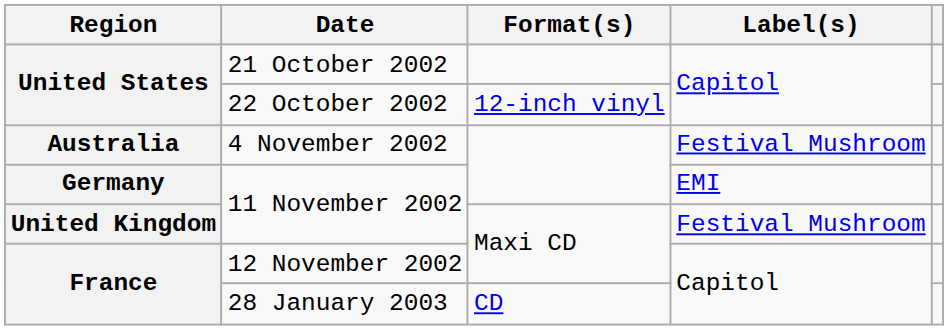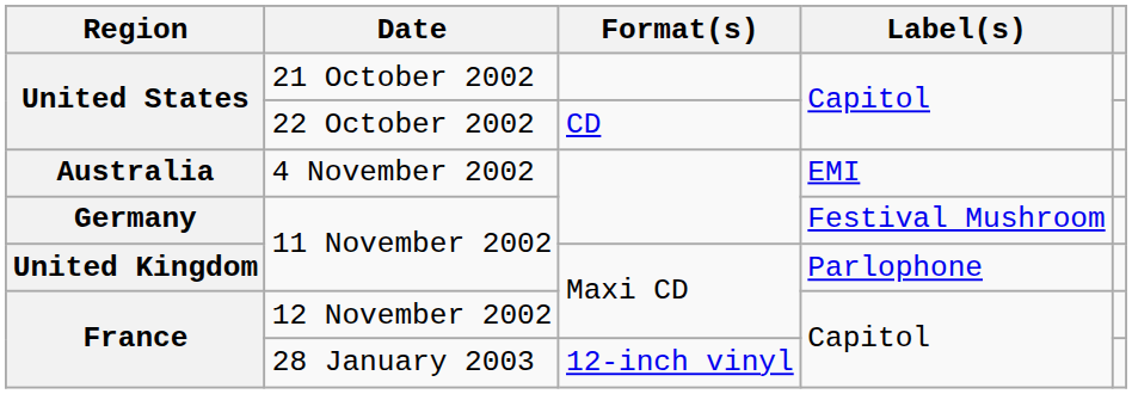22 October 2002 | Format(s): 12-inch vinyl -> CD
4 November 2002 | Label(s): Festival Mushroom -> EMI
Germany / 11 November 2002 | Label(s): EMI -> Festival Mushroom
United Kingdom / 11 November 2002 | Label(s): Festival Mushroom -> Parlophone
28 January 2003 | Format(s): CD -> 12-inch vinyl
